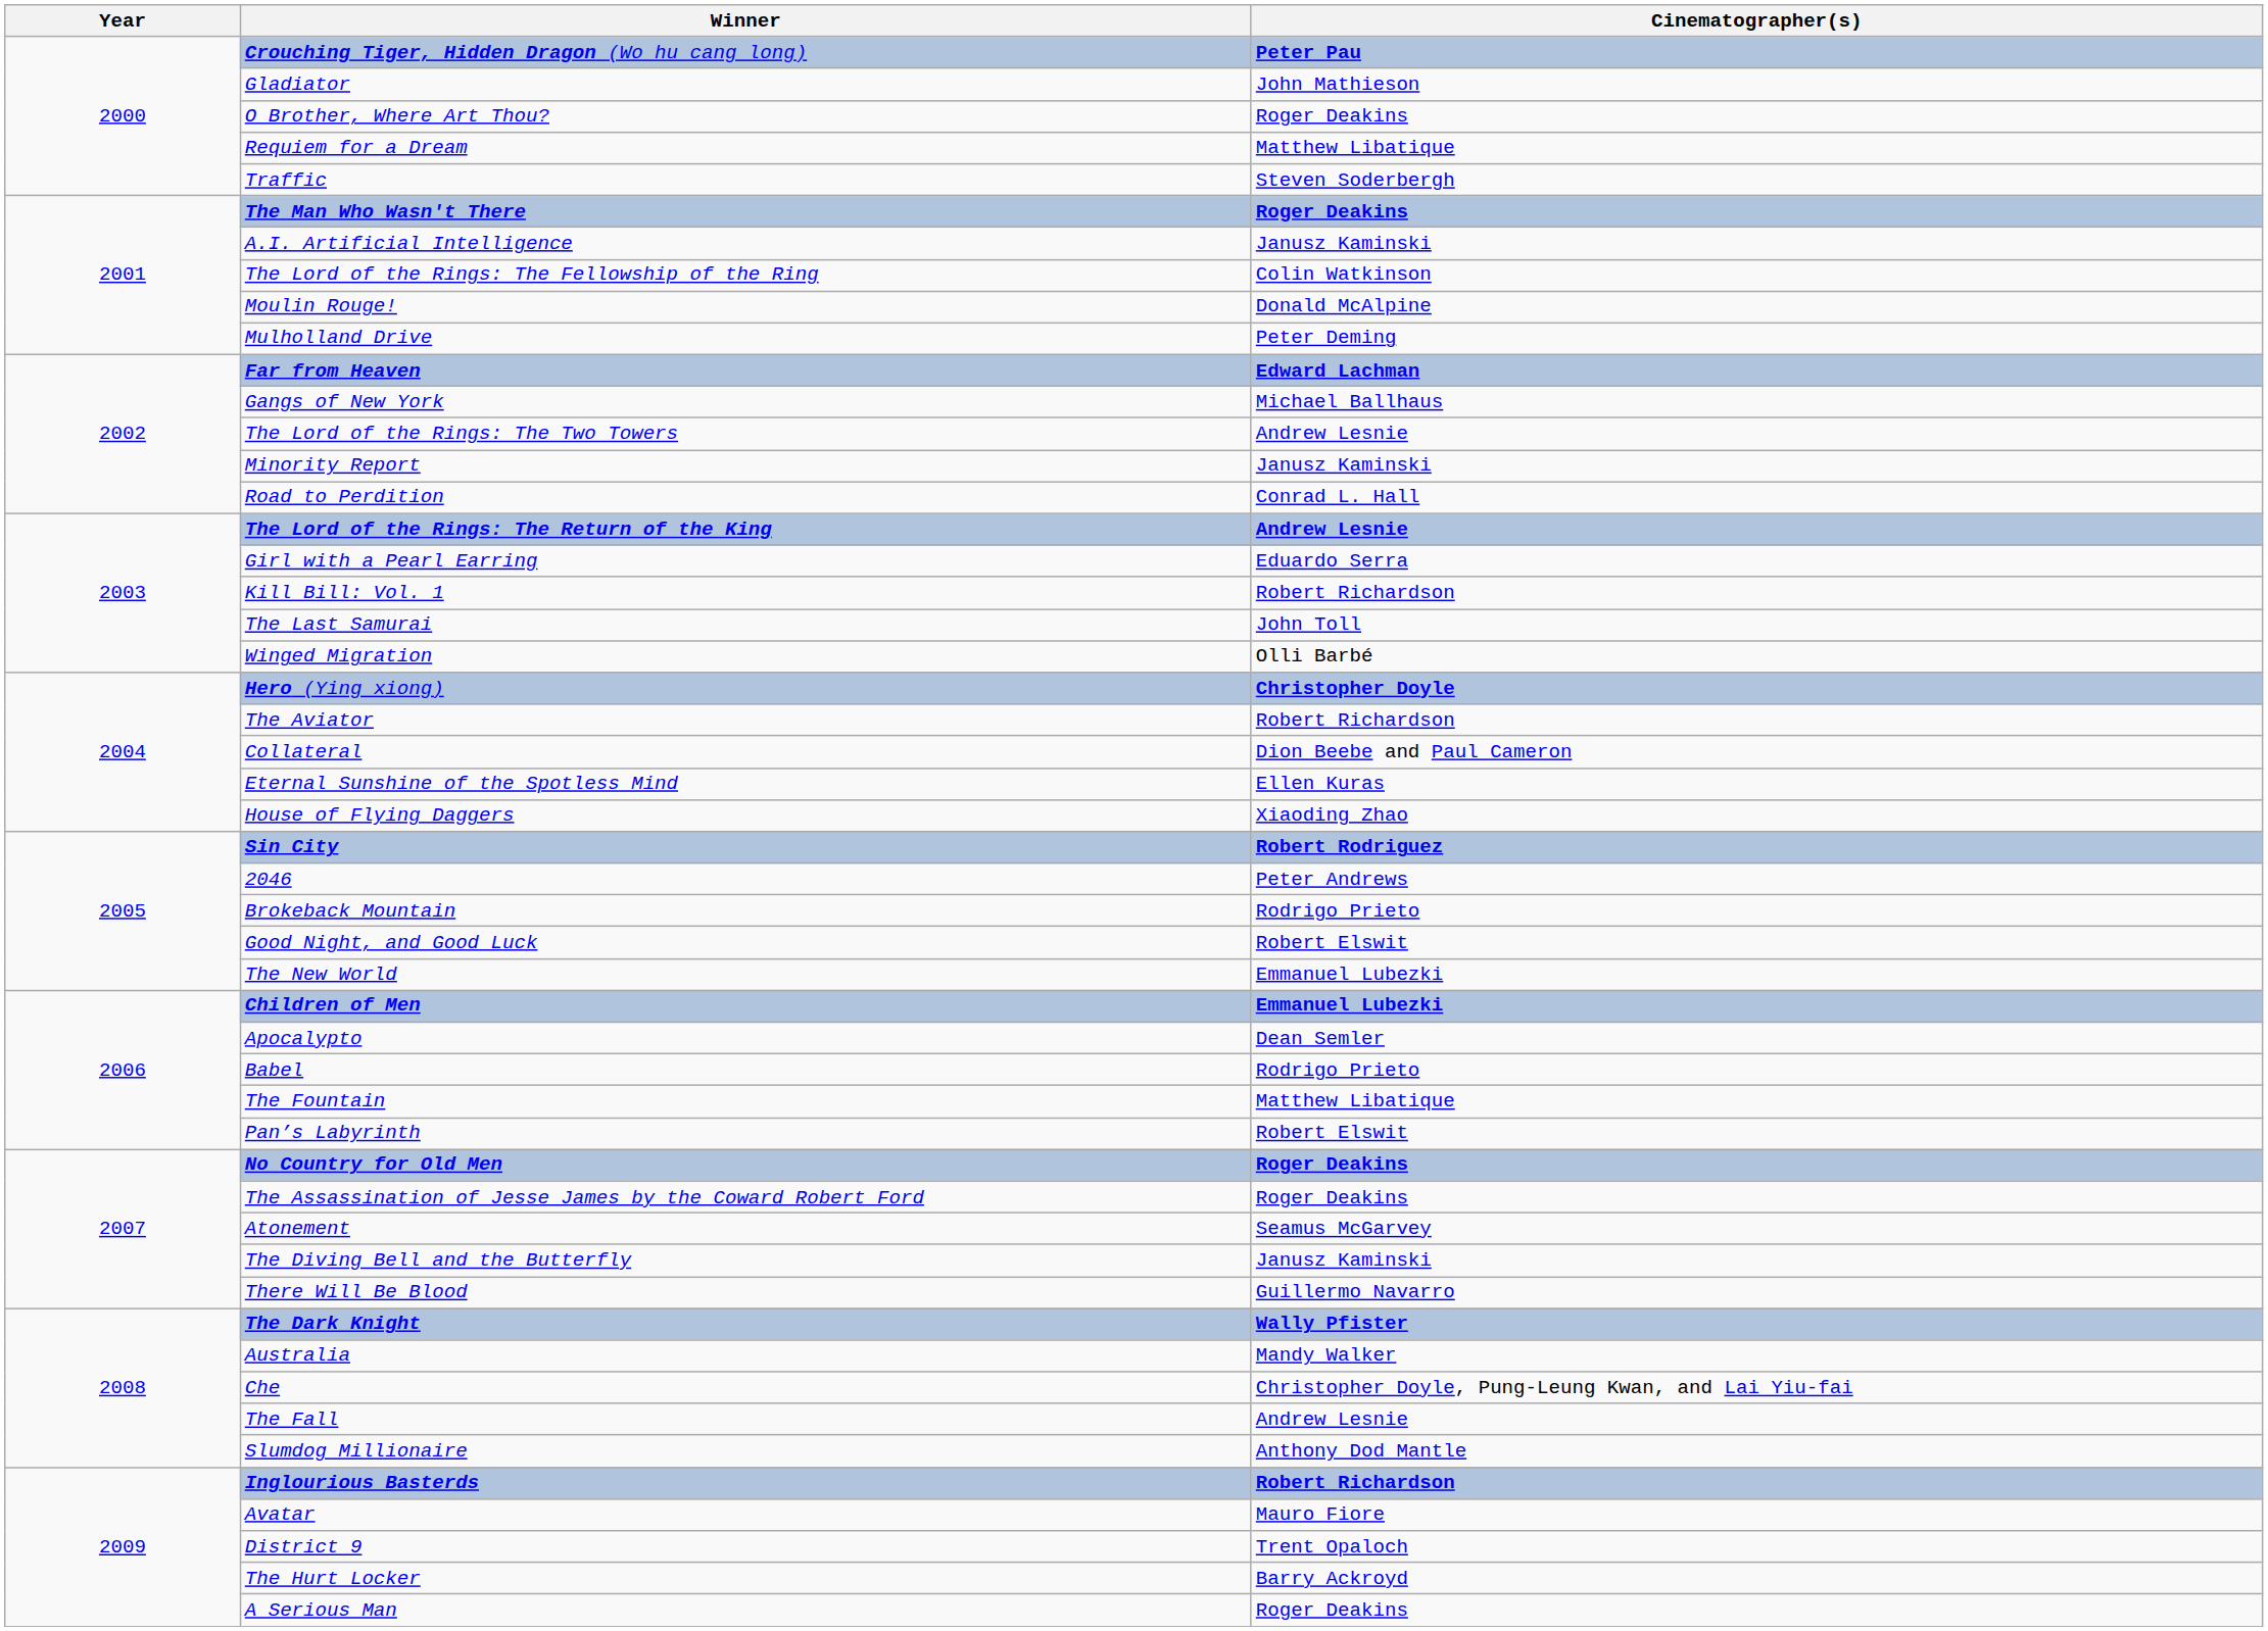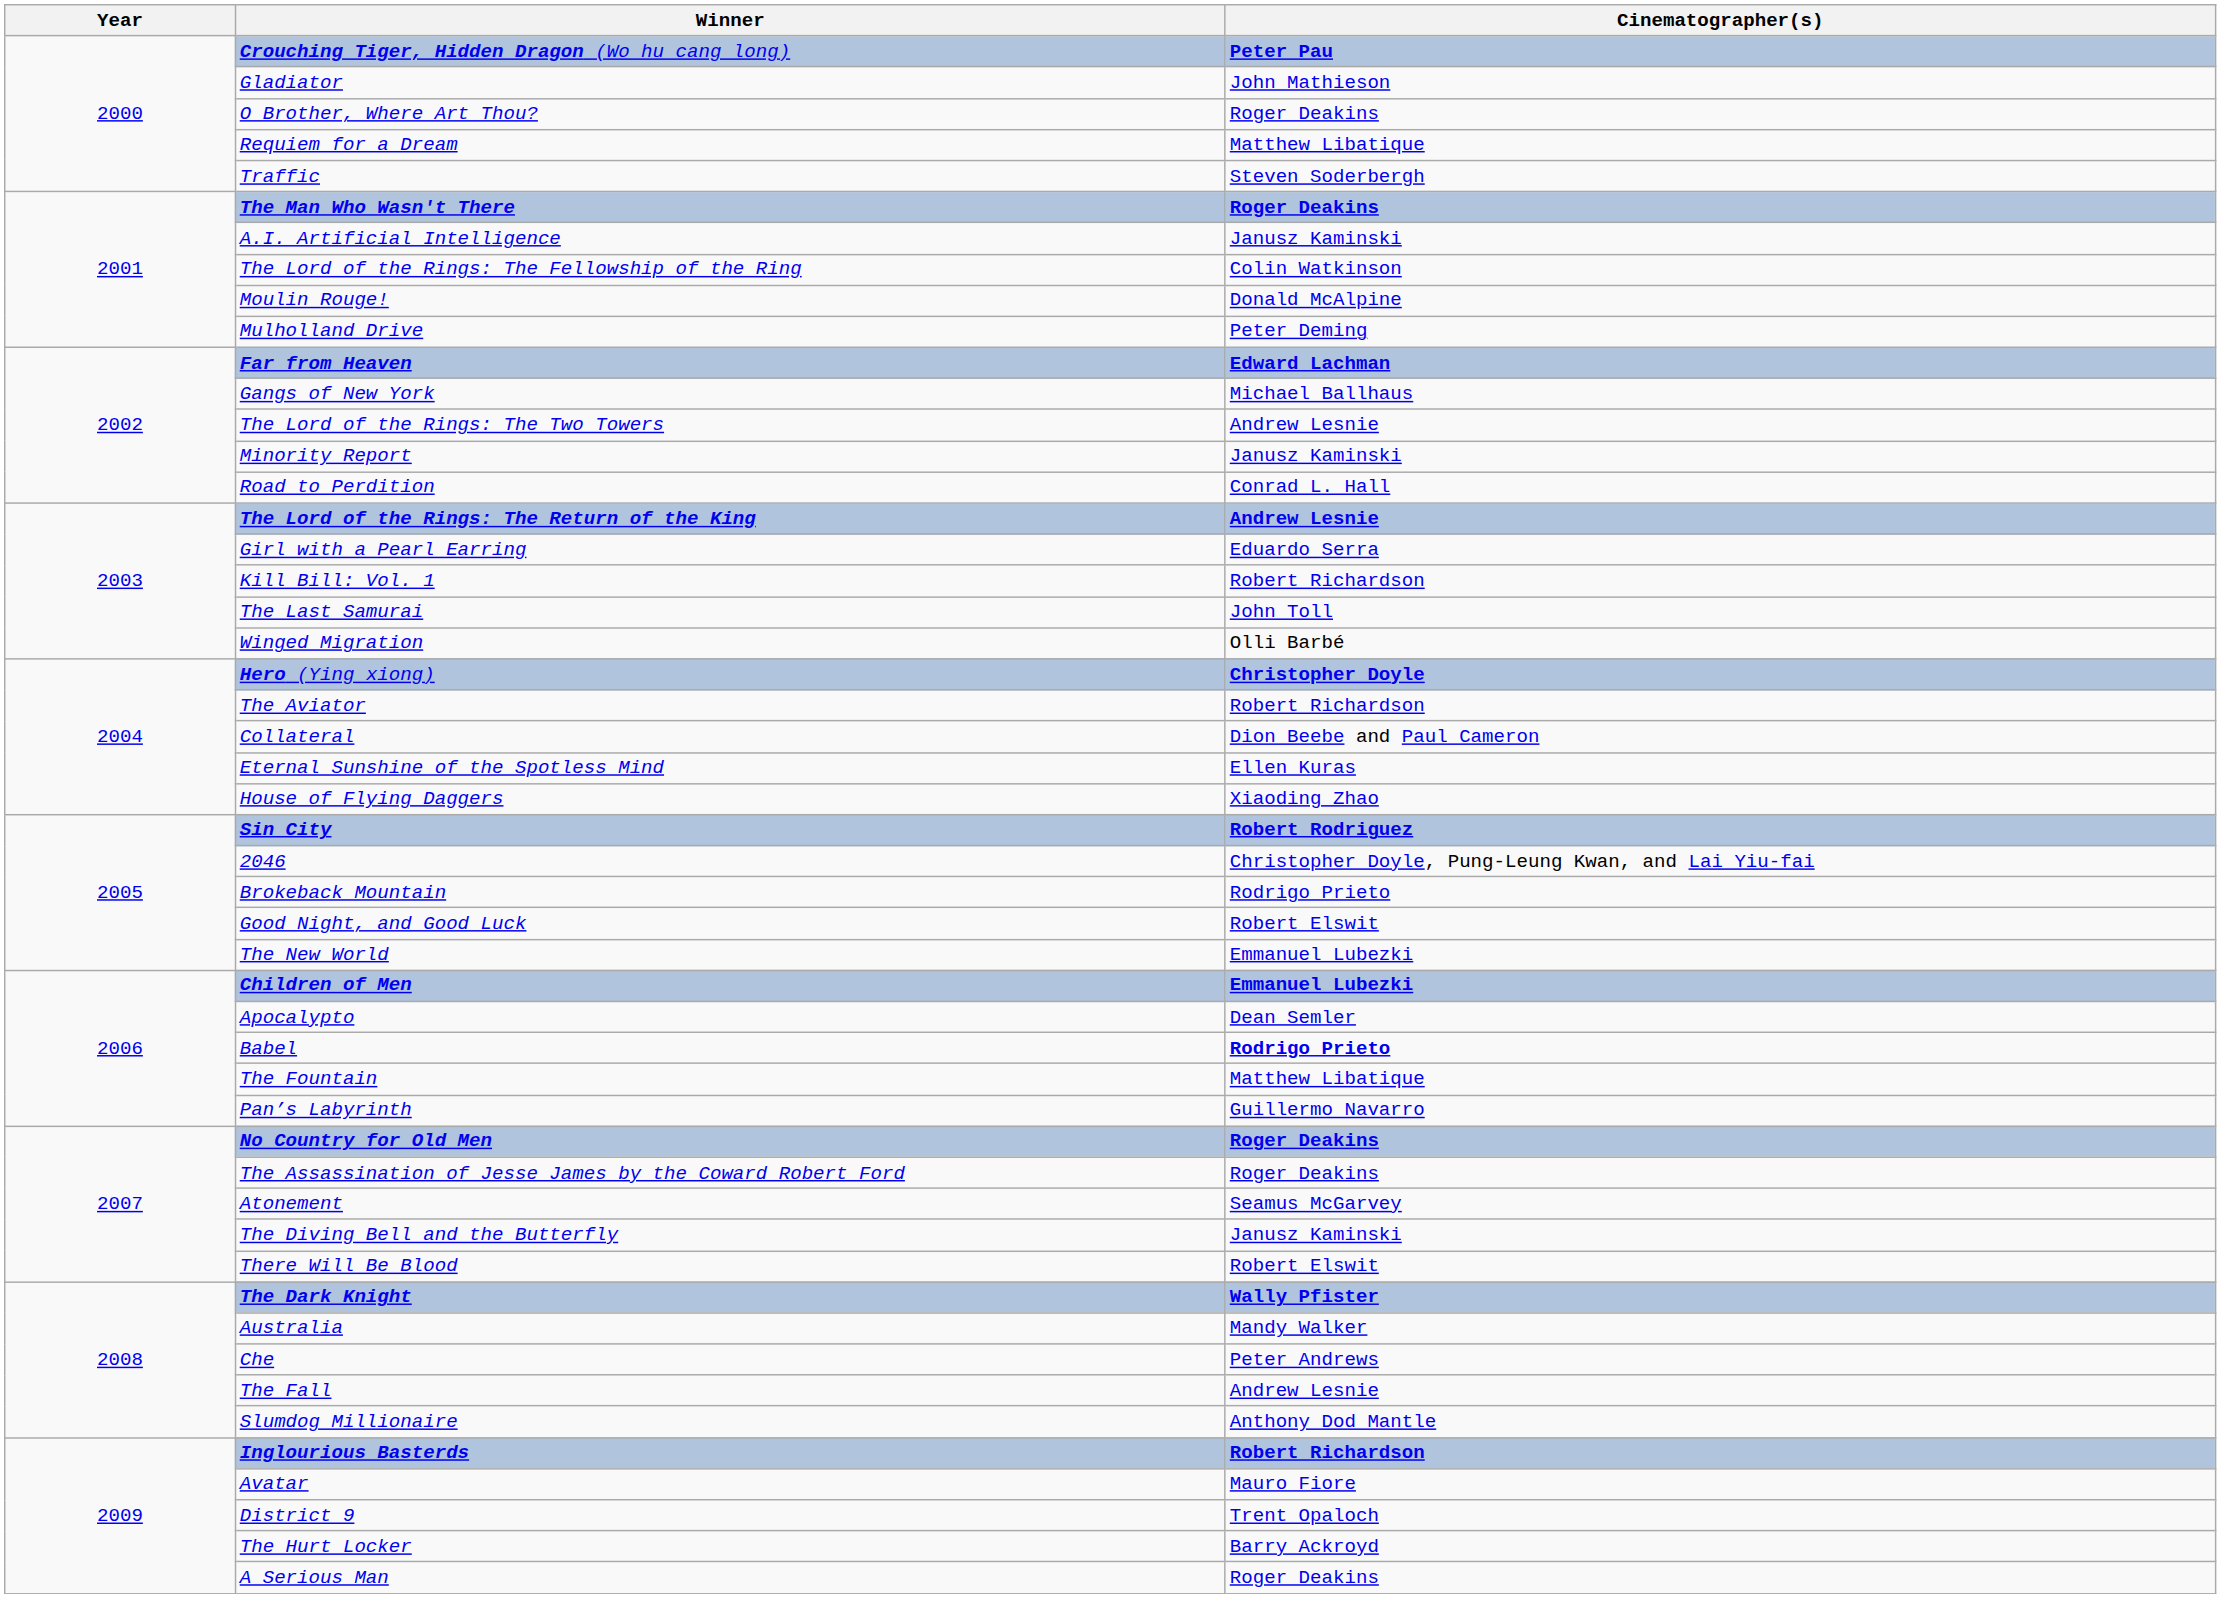2046 | Cinematographer(s): Peter Andrews -> Christopher Doyle, Pung-Leung Kwan, and Lai Yiu-fai
Babel | Cinematographer(s): normal -> bold
Pan’s Labyrinth | Cinematographer(s): Robert Elswit -> Guillermo Navarro
There Will Be Blood | Cinematographer(s): Guillermo Navarro -> Robert Elswit
Che | Cinematographer(s): Christopher Doyle, Pung-Leung Kwan, and Lai Yiu-fai -> Peter Andrews
